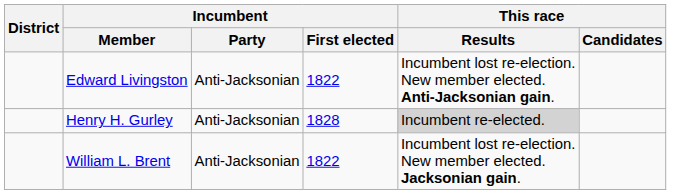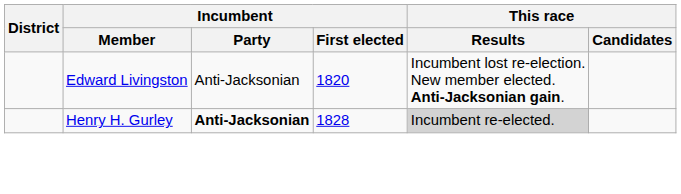Edward Livingston | Incumbent / First elected: 1822 -> 1820
Henry H. Gurley | Incumbent / Party: normal -> bold
- row: William L. Brent | Anti-Jacksonian | 1822 | Incumbent lost re-election. New member elected. Jacksonian gain.
